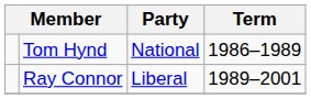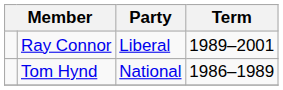rows swapped: Tom Hynd <-> Ray Connor
